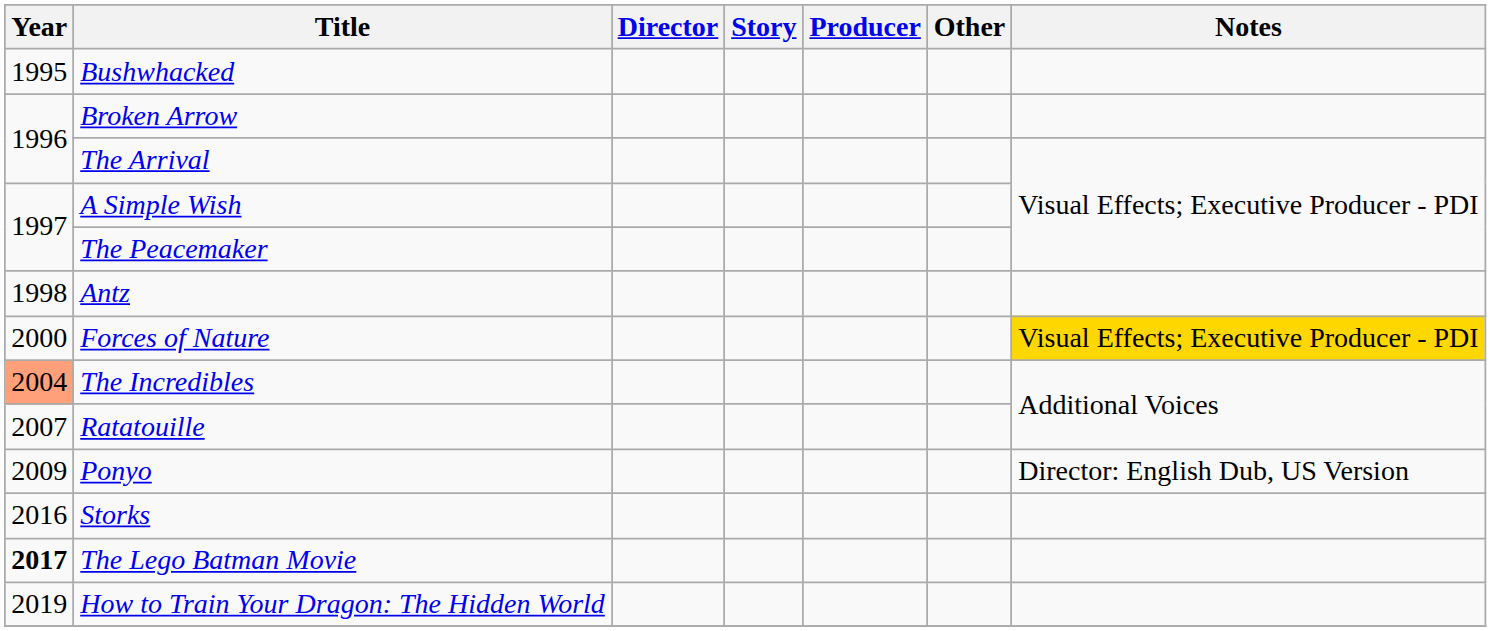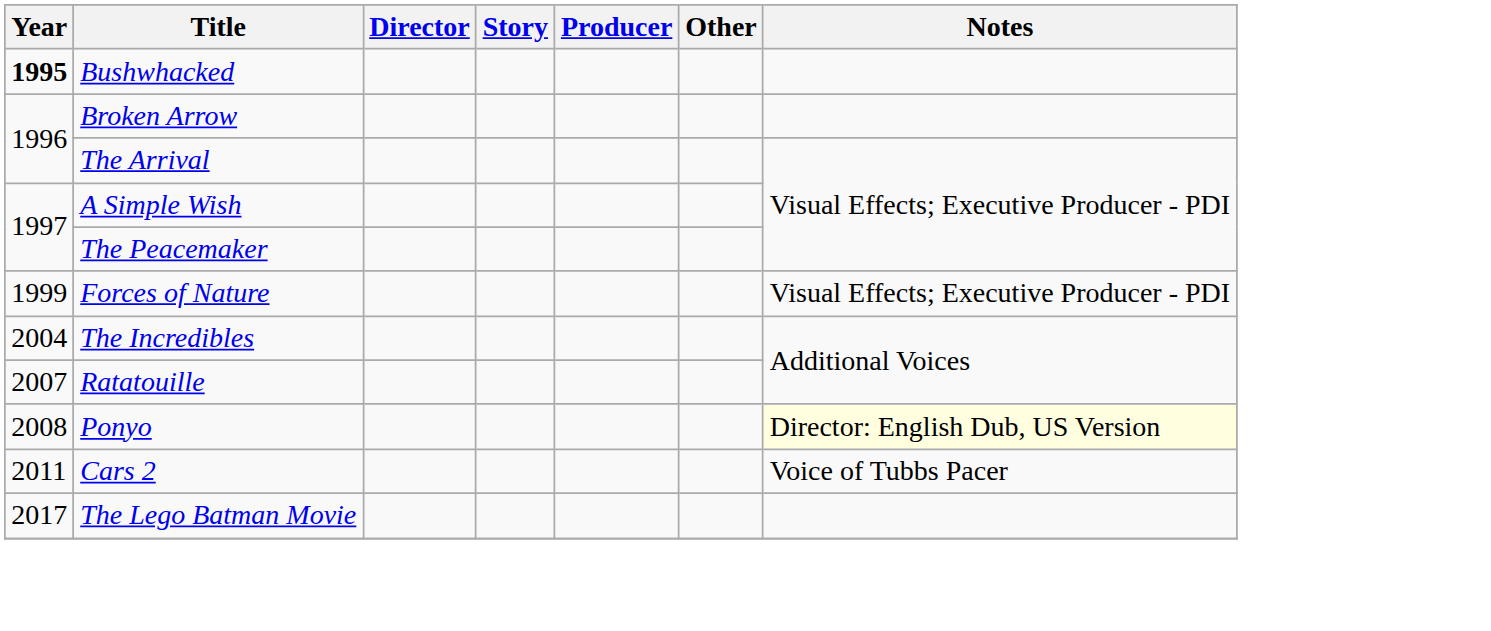Bushwhacked | Year: normal -> bold
- row: 1998 | Antz
Forces of Nature | Year: 2000 -> 1999
Forces of Nature | Notes: gold background -> no background
The Incredibles | Year: lightsalmon background -> no background
Ponyo | Year: 2009 -> 2008
Ponyo | Notes: no background -> lightyellow background
+ row: 2011 | Cars 2 | Voice of Tubbs Pacer
- row: 2016 | Storks
The Lego Batman Movie | Year: bold -> normal
- row: 2019 | How to Train Your Dragon: The Hidden World
